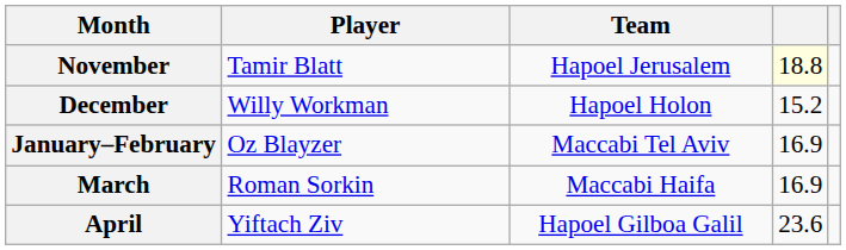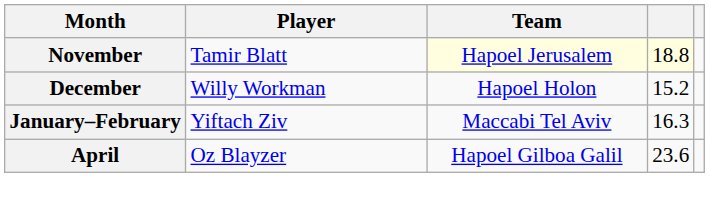November | Team: no background -> lightyellow background
January–February | Player: Oz Blayzer -> Yiftach Ziv
January–February | column 4: 16.9 -> 16.3
- row: March | Roman Sorkin | Maccabi Haifa | 16.9
April | Player: Yiftach Ziv -> Oz Blayzer
